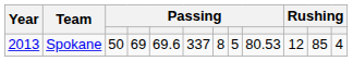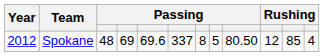Spokane | Year: 2013 -> 2012
Spokane | column 3: 50 -> 48
Spokane | column 9: 80.53 -> 80.50
